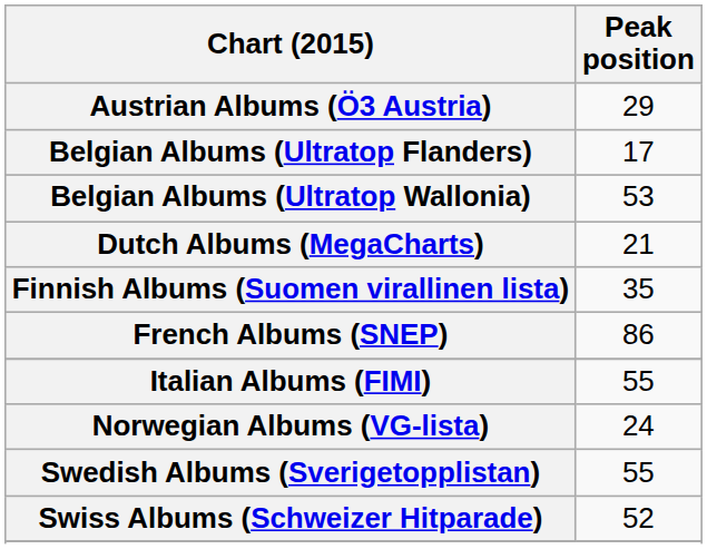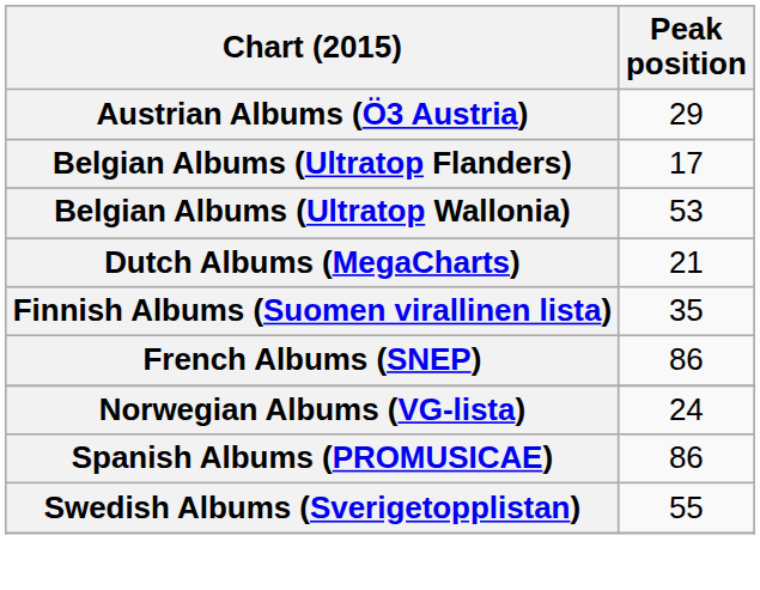- row: Italian Albums (FIMI) | 55
+ row: Spanish Albums (PROMUSICAE) | 86
- row: Swiss Albums (Schweizer Hitparade) | 52
